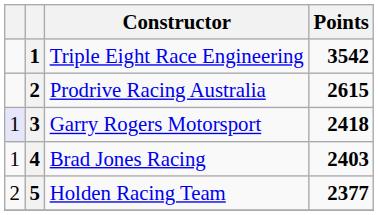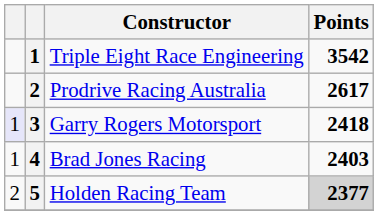Prodrive Racing Australia | Points: 2615 -> 2617
Holden Racing Team | Points: no background -> lightgrey background
